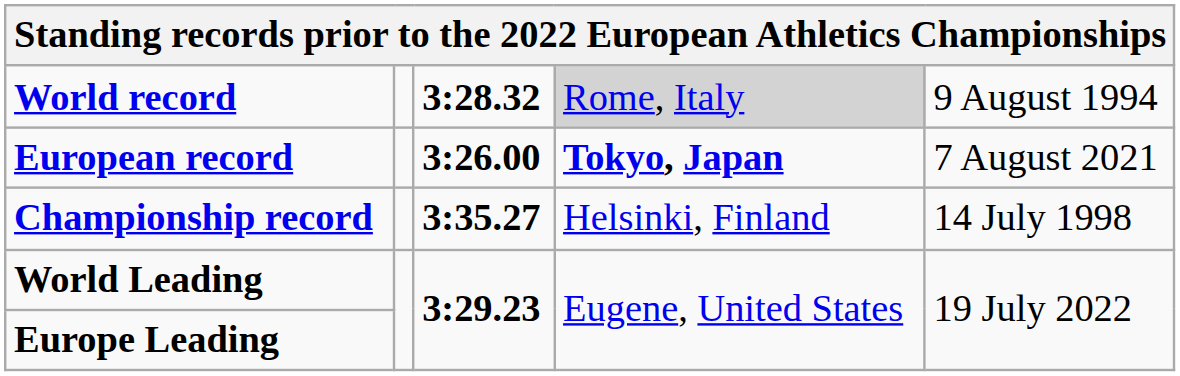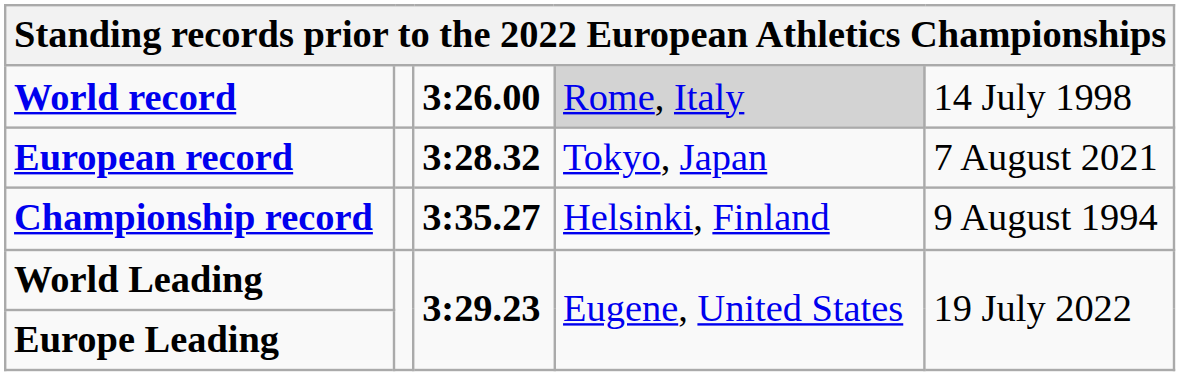World record | column 3: 3:28.32 -> 3:26.00
World record | column 5: 9 August 1994 -> 14 July 1998
European record | column 3: 3:26.00 -> 3:28.32
European record | column 4: bold -> normal
Championship record | column 5: 14 July 1998 -> 9 August 1994
